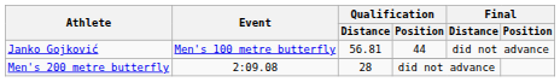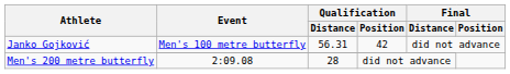Janko Gojković / Men's 100 metre butterfly | Qualification / Distance: 56.81 -> 56.31
Janko Gojković / Men's 100 metre butterfly | Qualification / Position: 44 -> 42
